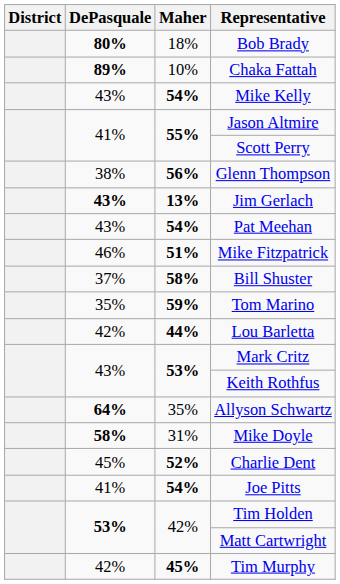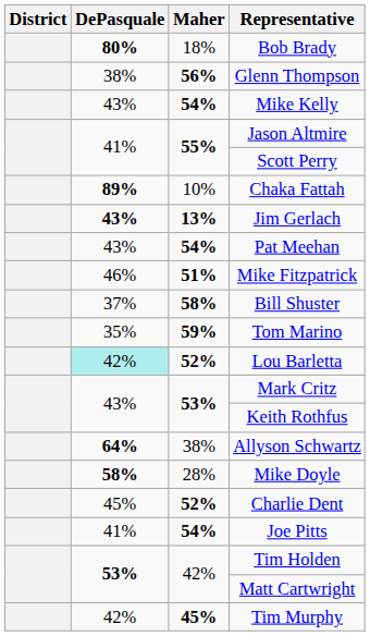rows swapped: Chaka Fattah <-> Glenn Thompson
Lou Barletta | DePasquale: no background -> paleturquoise background
Lou Barletta | Maher: 44% -> 52%
Allyson Schwartz | Maher: 35% -> 38%
Mike Doyle | Maher: 31% -> 28%
